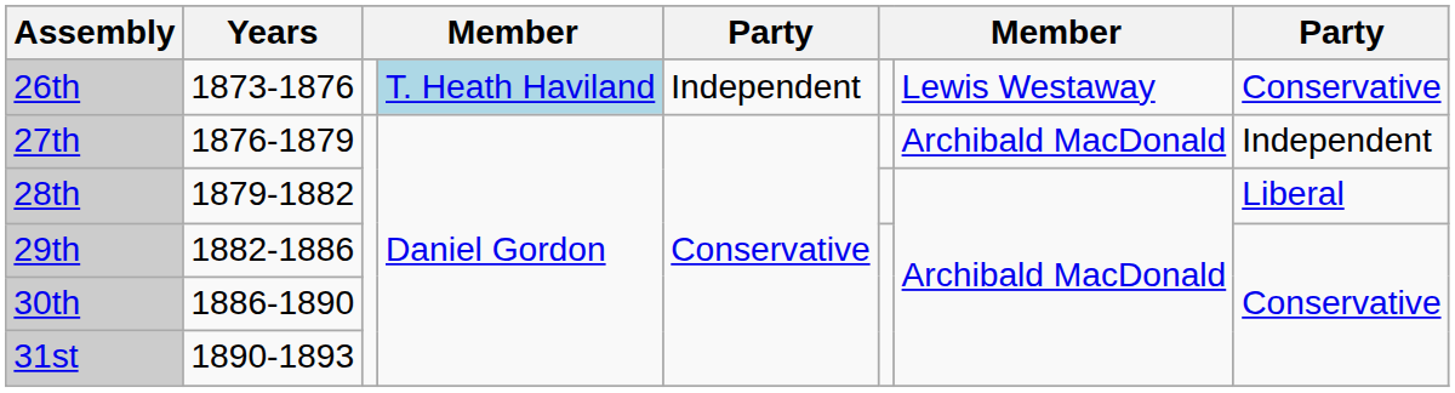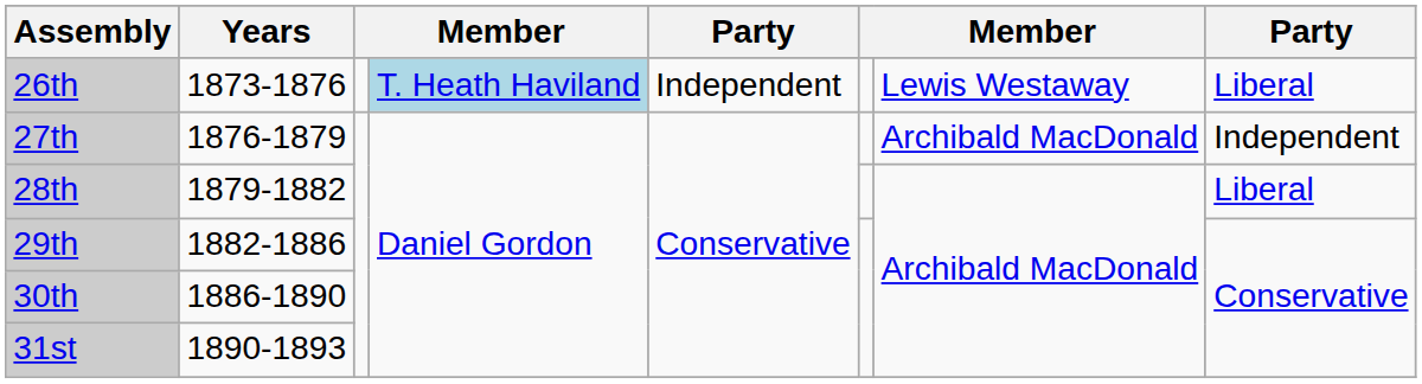26th | column 8: Conservative -> Liberal
